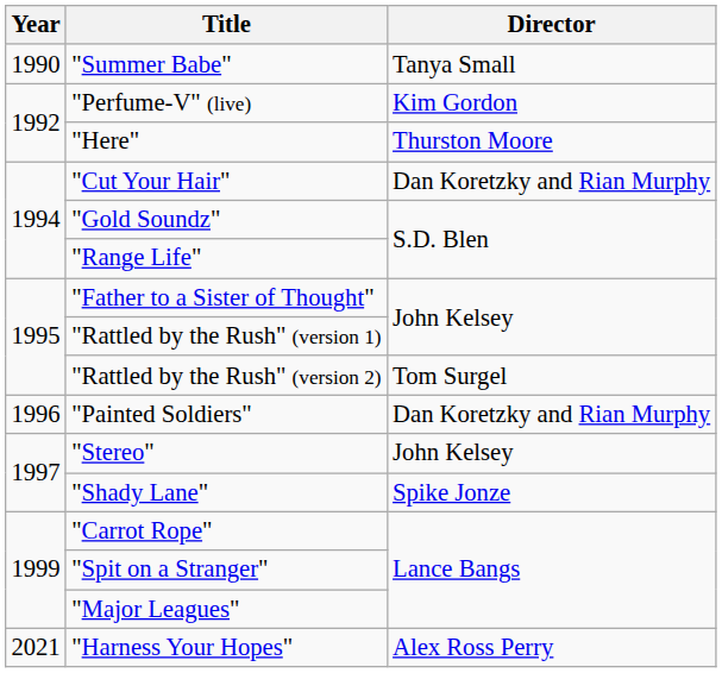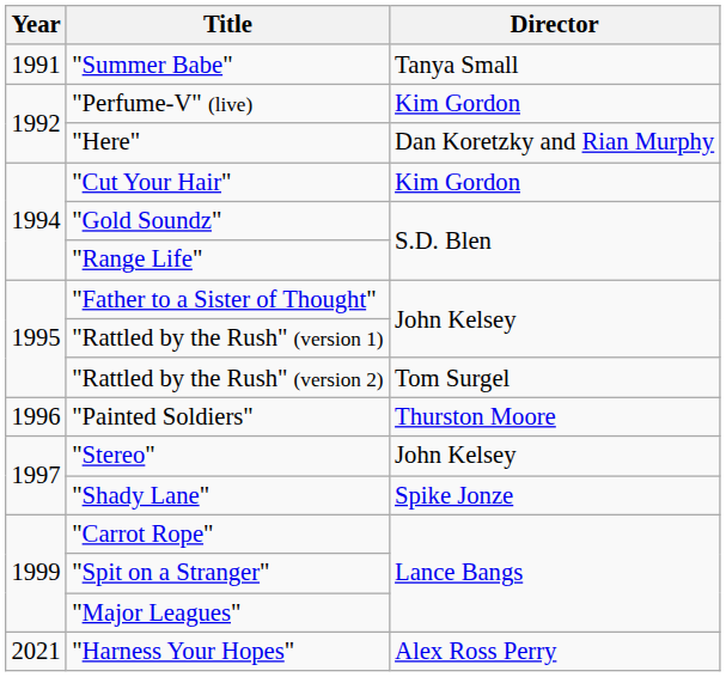"Summer Babe" | Year: 1990 -> 1991
"Here" | Director: Thurston Moore -> Dan Koretzky and Rian Murphy
"Cut Your Hair" | Director: Dan Koretzky and Rian Murphy -> Kim Gordon
"Painted Soldiers" | Director: Dan Koretzky and Rian Murphy -> Thurston Moore
